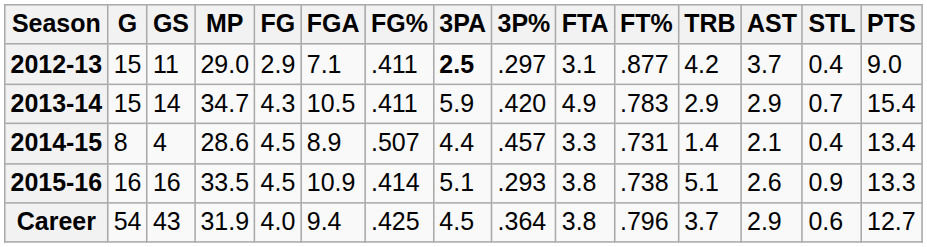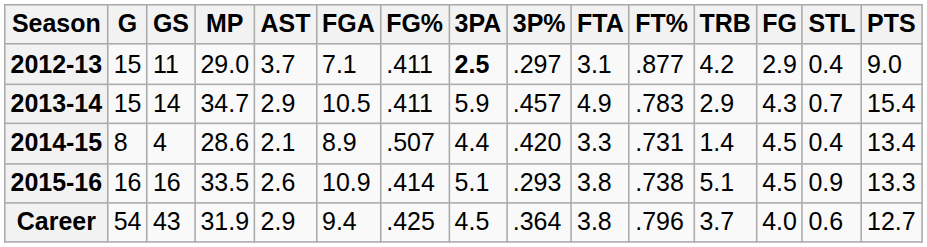columns swapped: FG <-> AST
2013-14 | 3P%: .420 -> .457
2014-15 | 3P%: .457 -> .420
